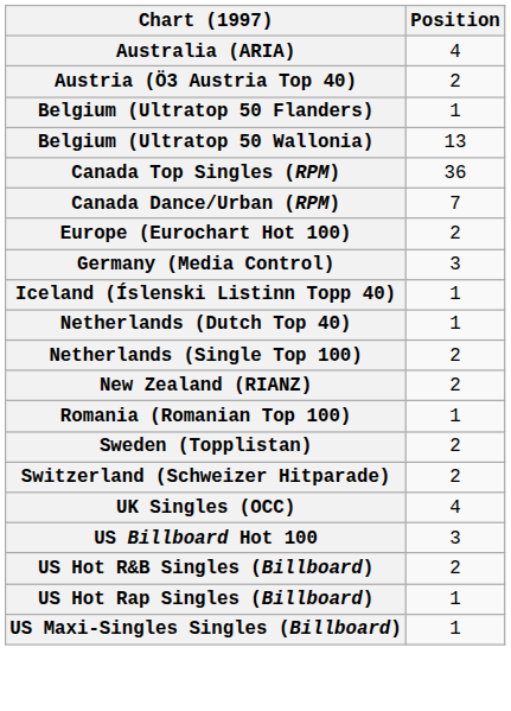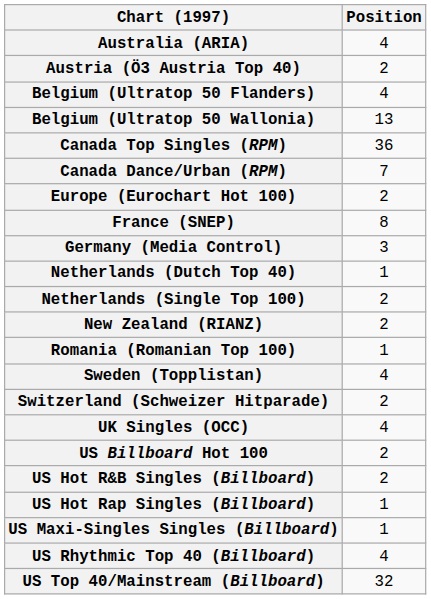Belgium (Ultratop 50 Flanders) | Position: 1 -> 4
+ row: France (SNEP) | 8
- row: Iceland (Íslenski Listinn Topp 40) | 1
Sweden (Topplistan) | Position: 2 -> 4
US Billboard Hot 100 | Position: 3 -> 2
+ row: US Rhythmic Top 40 (Billboard) | 4
+ row: US Top 40/Mainstream (Billboard) | 32
